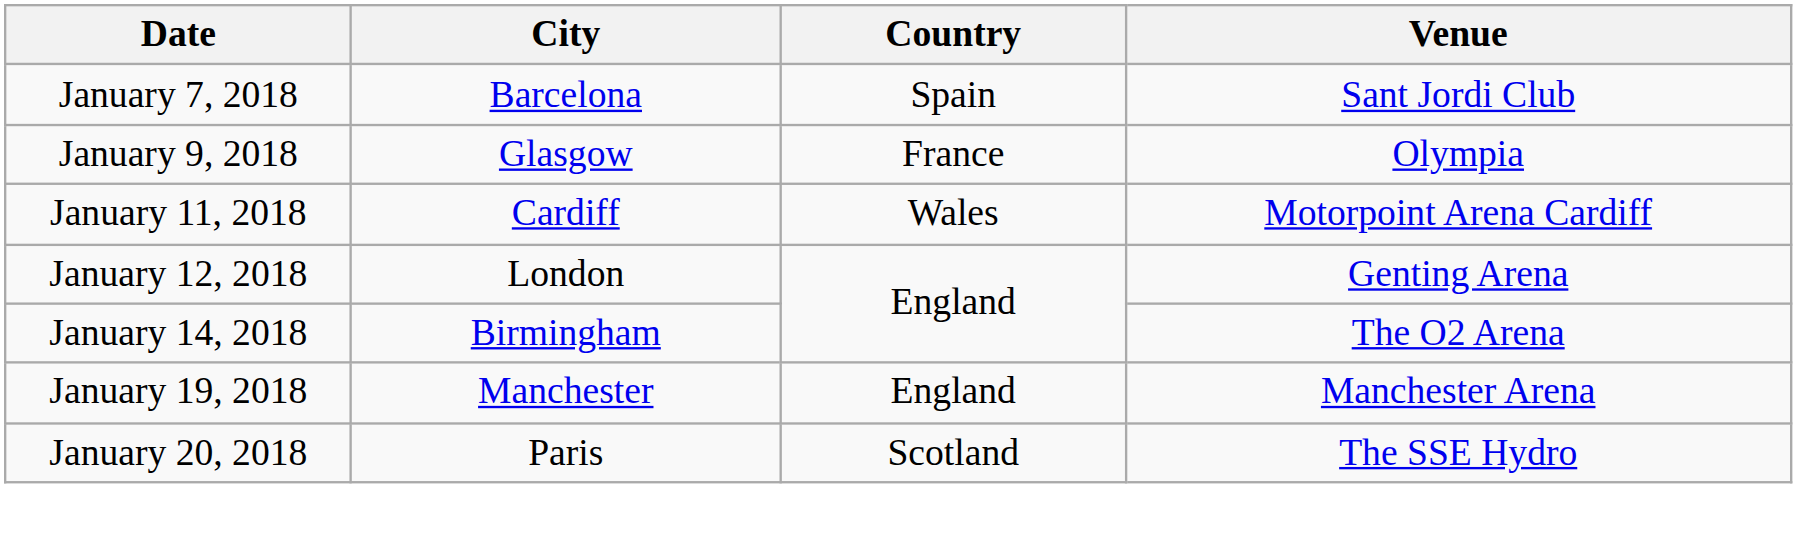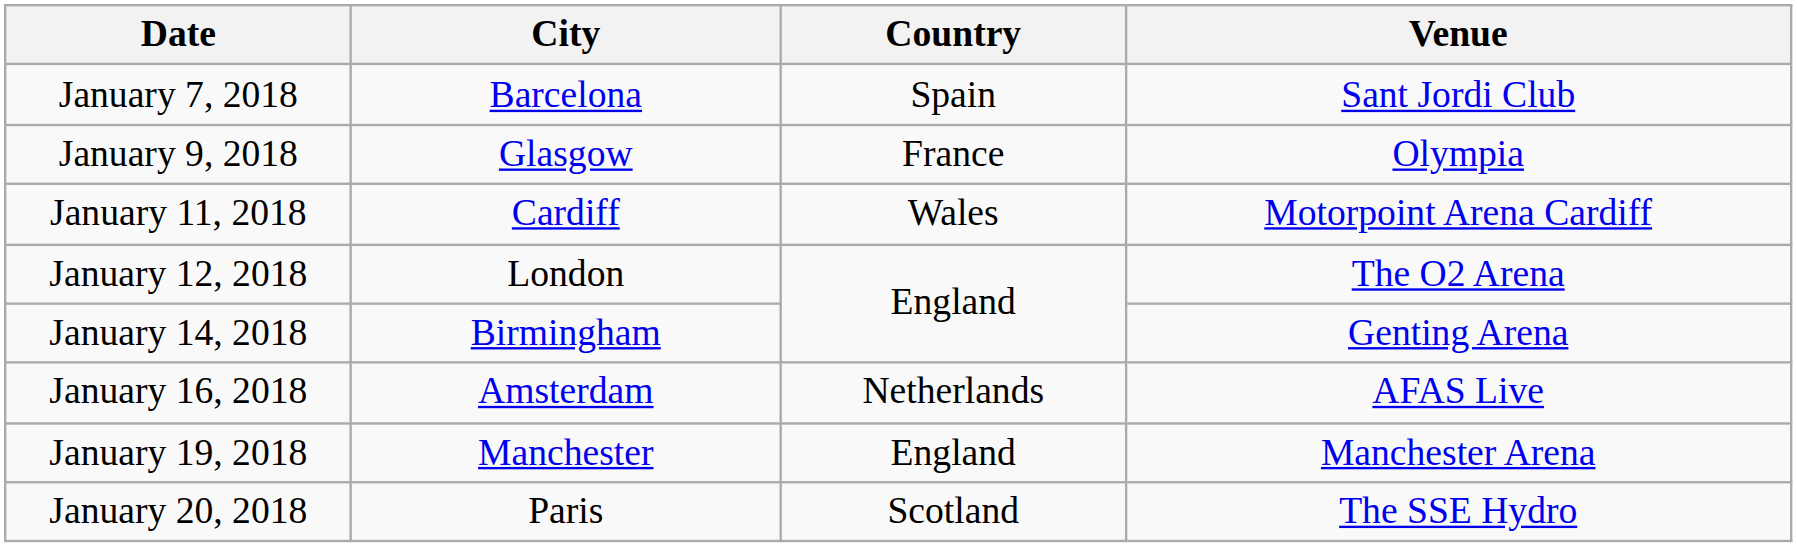January 12, 2018 | Venue: Genting Arena -> The O2 Arena
January 14, 2018 | Venue: The O2 Arena -> Genting Arena
+ row: January 16, 2018 | Amsterdam | Netherlands | AFAS Live
